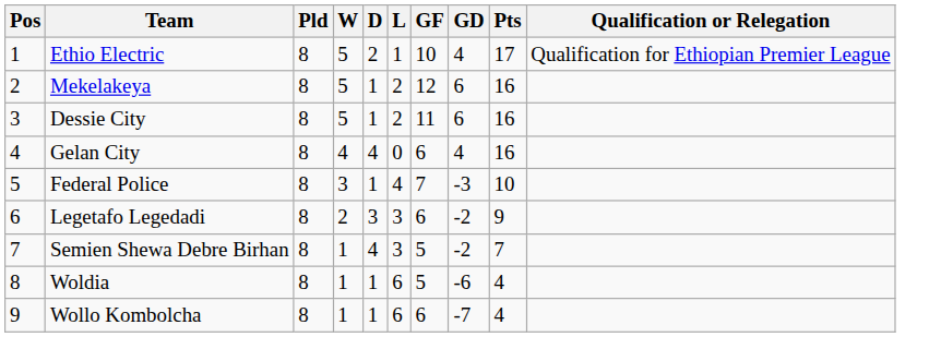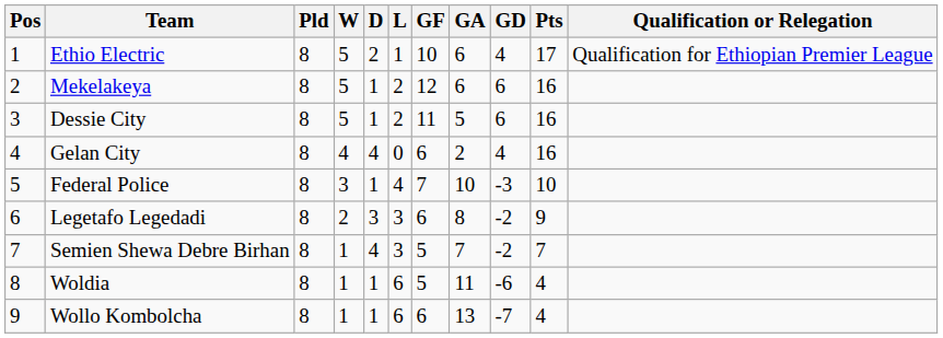+ column: GA | 6 | 6 | 5 | 2 | 10 | 8 | 7 | 11 | 13
